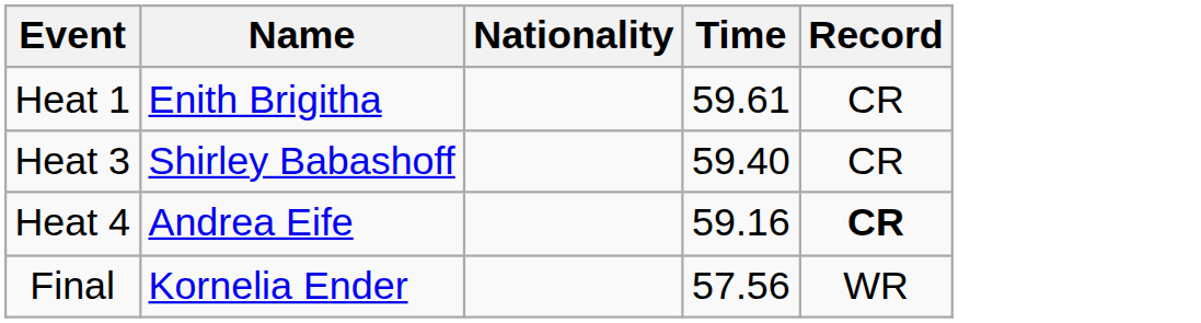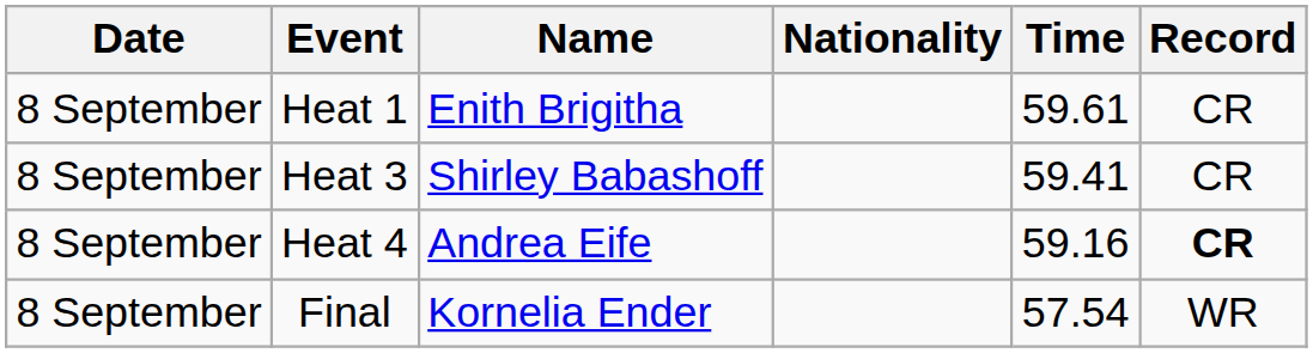+ column: Date | 8 September | 8 September | 8 September | 8 September
Heat 3 | Time: 59.40 -> 59.41
Final | Time: 57.56 -> 57.54
